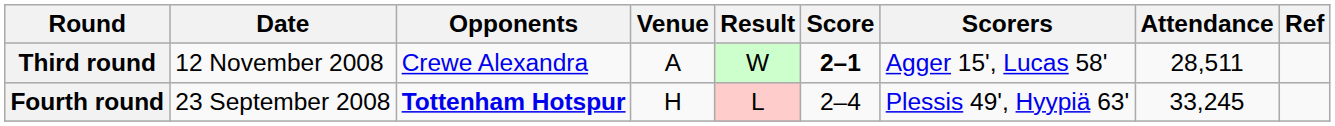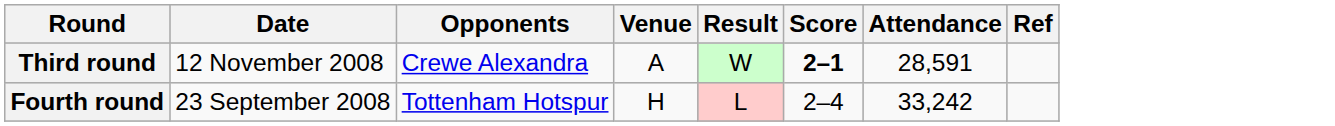- column: Scorers | Agger 15', Lucas 58' | Plessis 49', Hyypiä 63'
Third round | Attendance: 28,511 -> 28,591
Fourth round | Opponents: bold -> normal
Fourth round | Attendance: 33,245 -> 33,242
